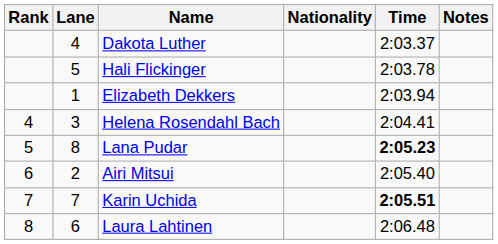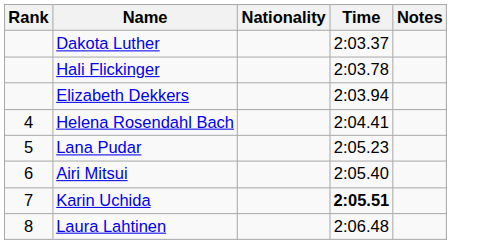- column: Lane | 4 | 5 | 1 | 3 | 8 | 2 | 7 | 6
Lana Pudar | Time: bold -> normal
